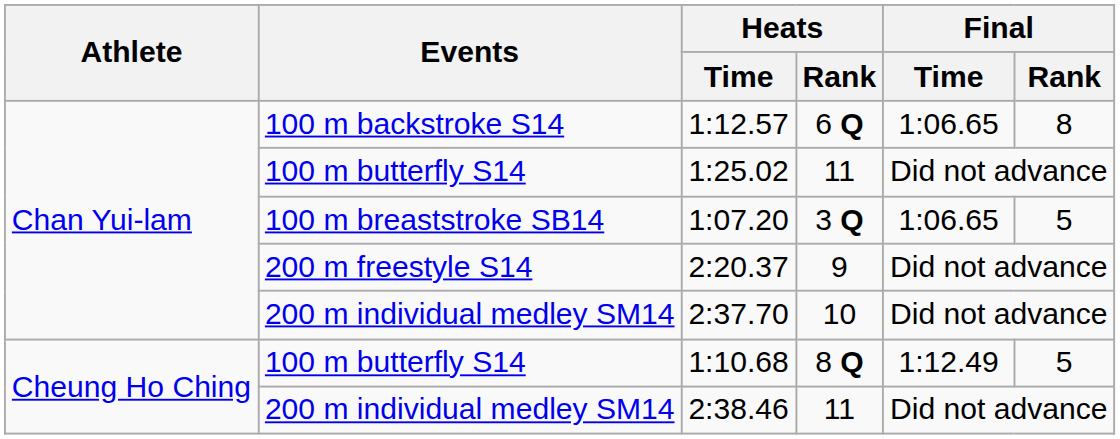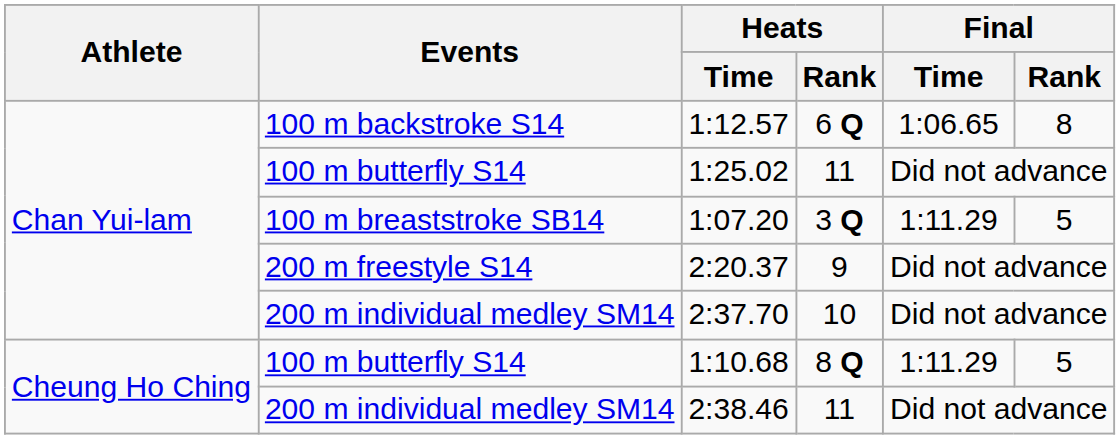1:07.20 | Final / Time: 1:06.65 -> 1:11.29
1:10.68 | Final / Time: 1:12.49 -> 1:11.29
